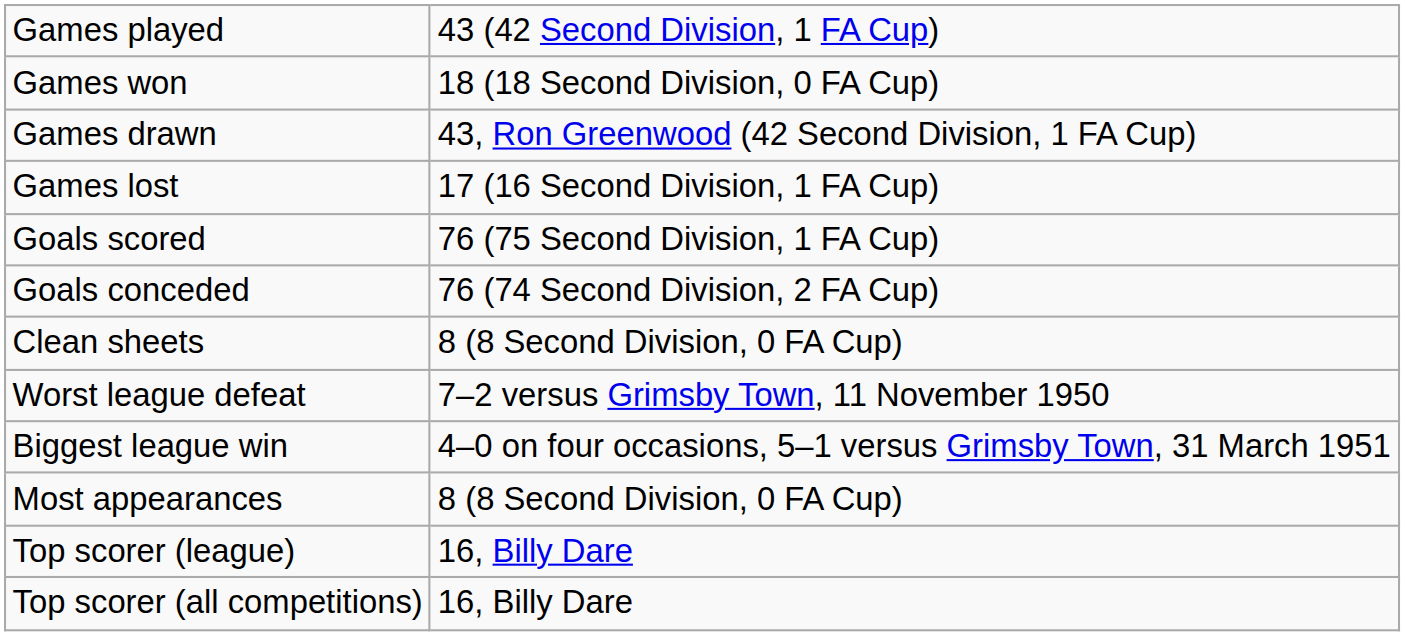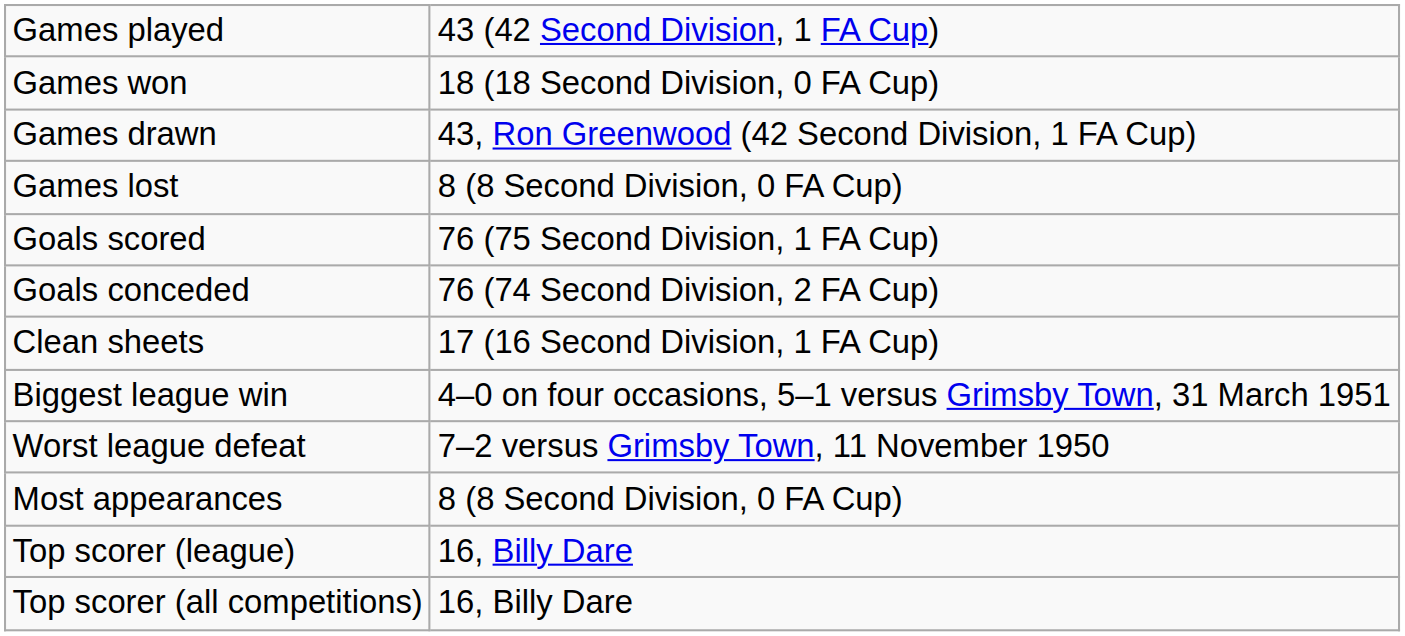Games lost | column 2: 17 (16 Second Division, 1 FA Cup) -> 8 (8 Second Division, 0 FA Cup)
Clean sheets | column 2: 8 (8 Second Division, 0 FA Cup) -> 17 (16 Second Division, 1 FA Cup)
rows swapped: Biggest league win <-> Worst league defeat
